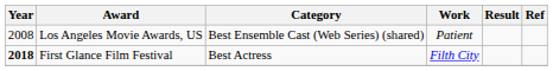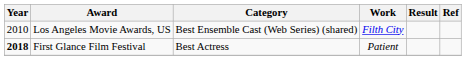Los Angeles Movie Awards, US | Year: 2008 -> 2010
Los Angeles Movie Awards, US | Work: Patient -> Filth City
First Glance Film Festival | Work: Filth City -> Patient
